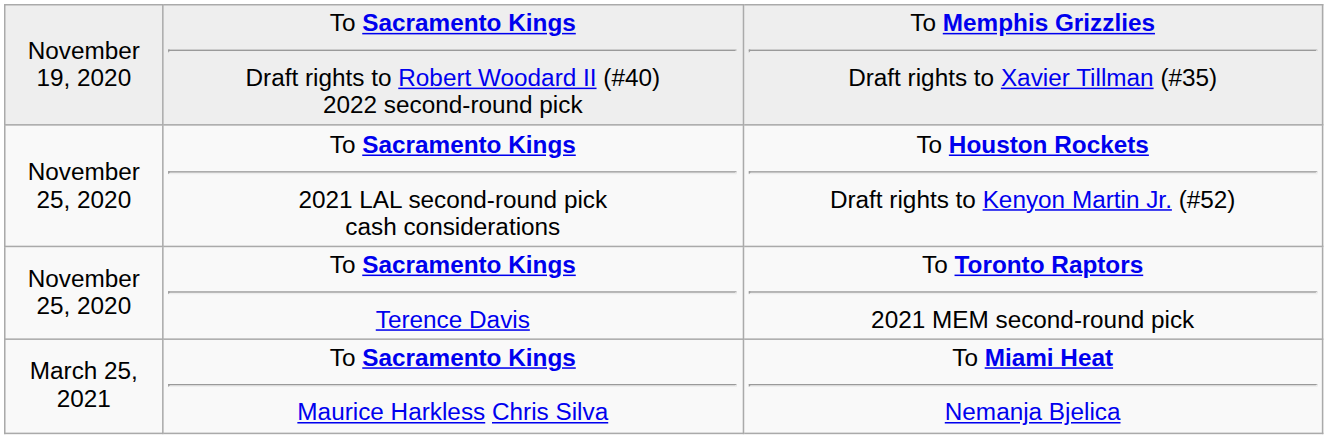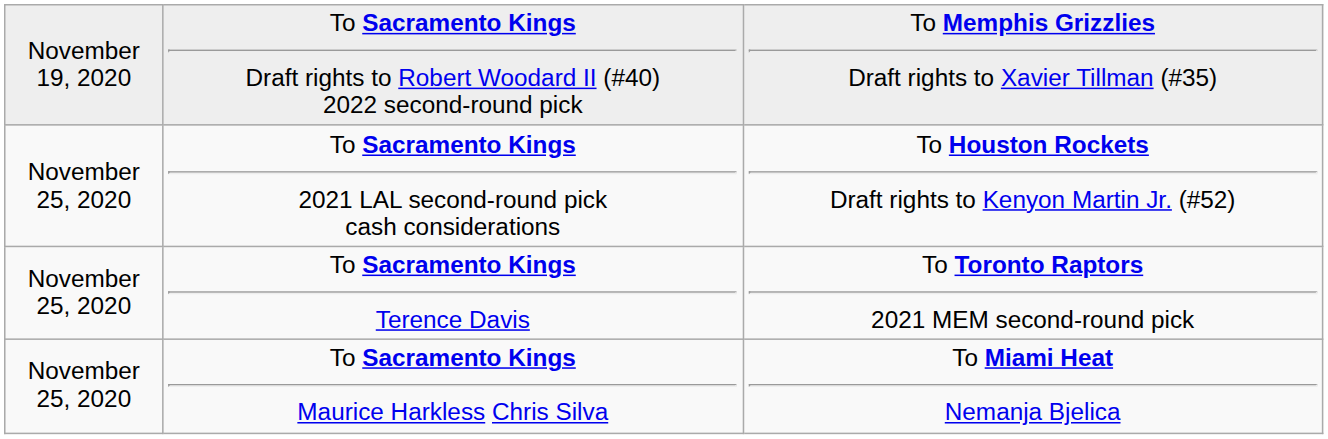To Sacramento Kings Maurice Harkless Chris Silva | column 1: March 25, 2021 -> November 25, 2020
